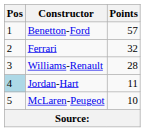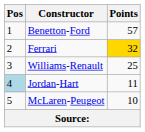Ferrari | Points: no background -> gold background
Williams-Renault | Points: 28 -> 25
